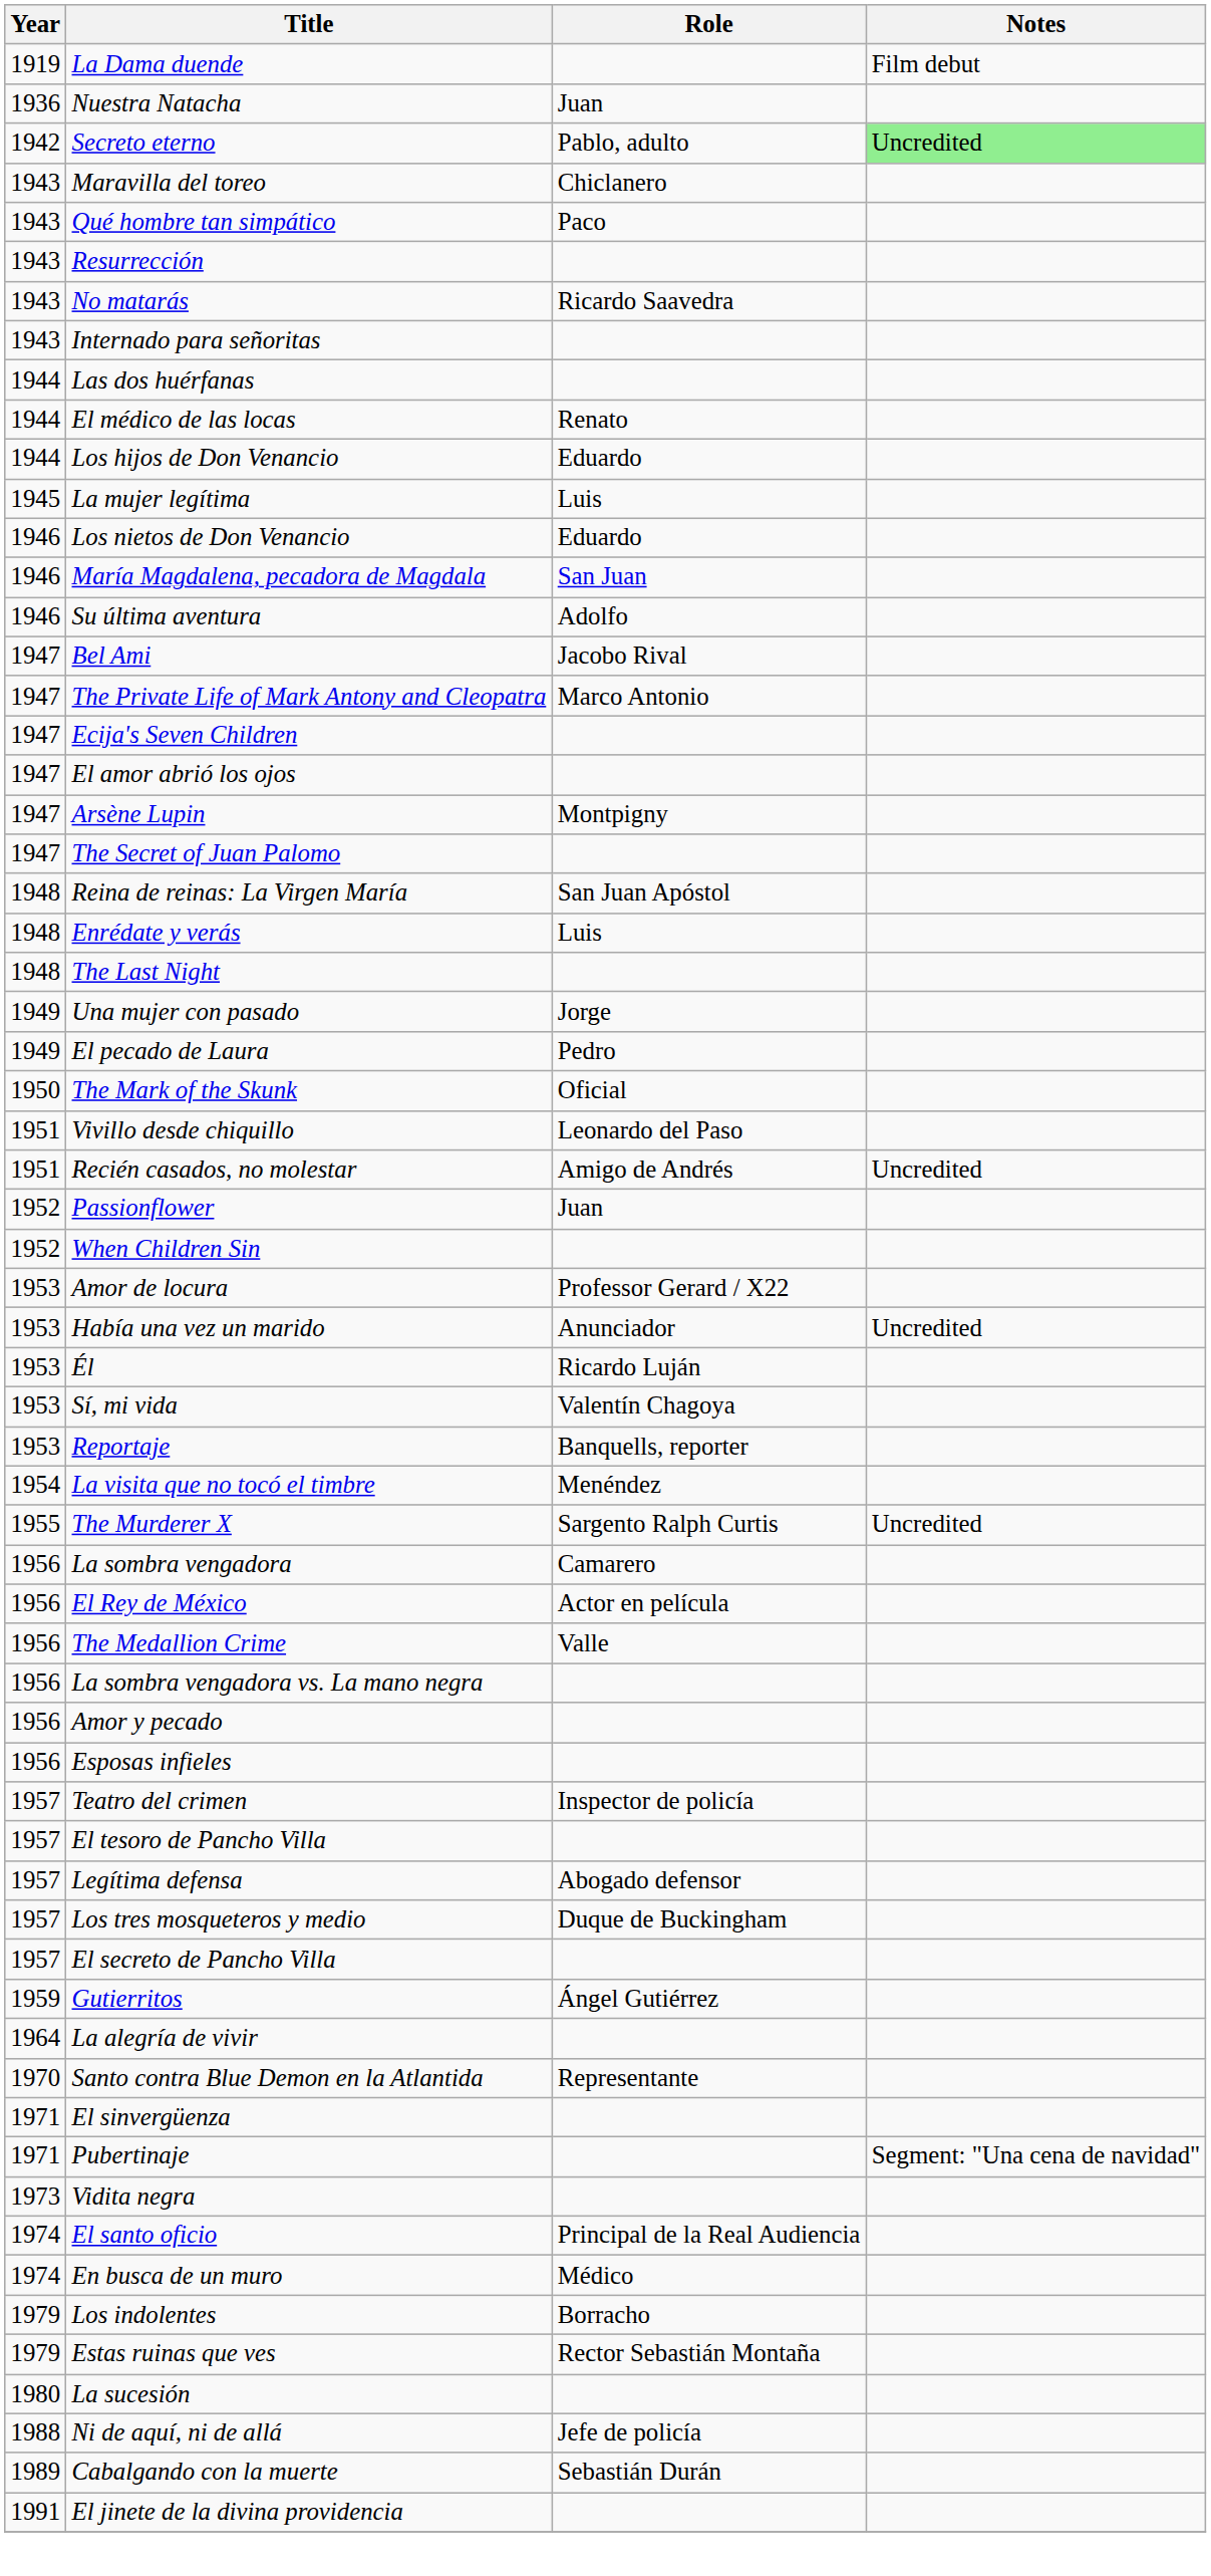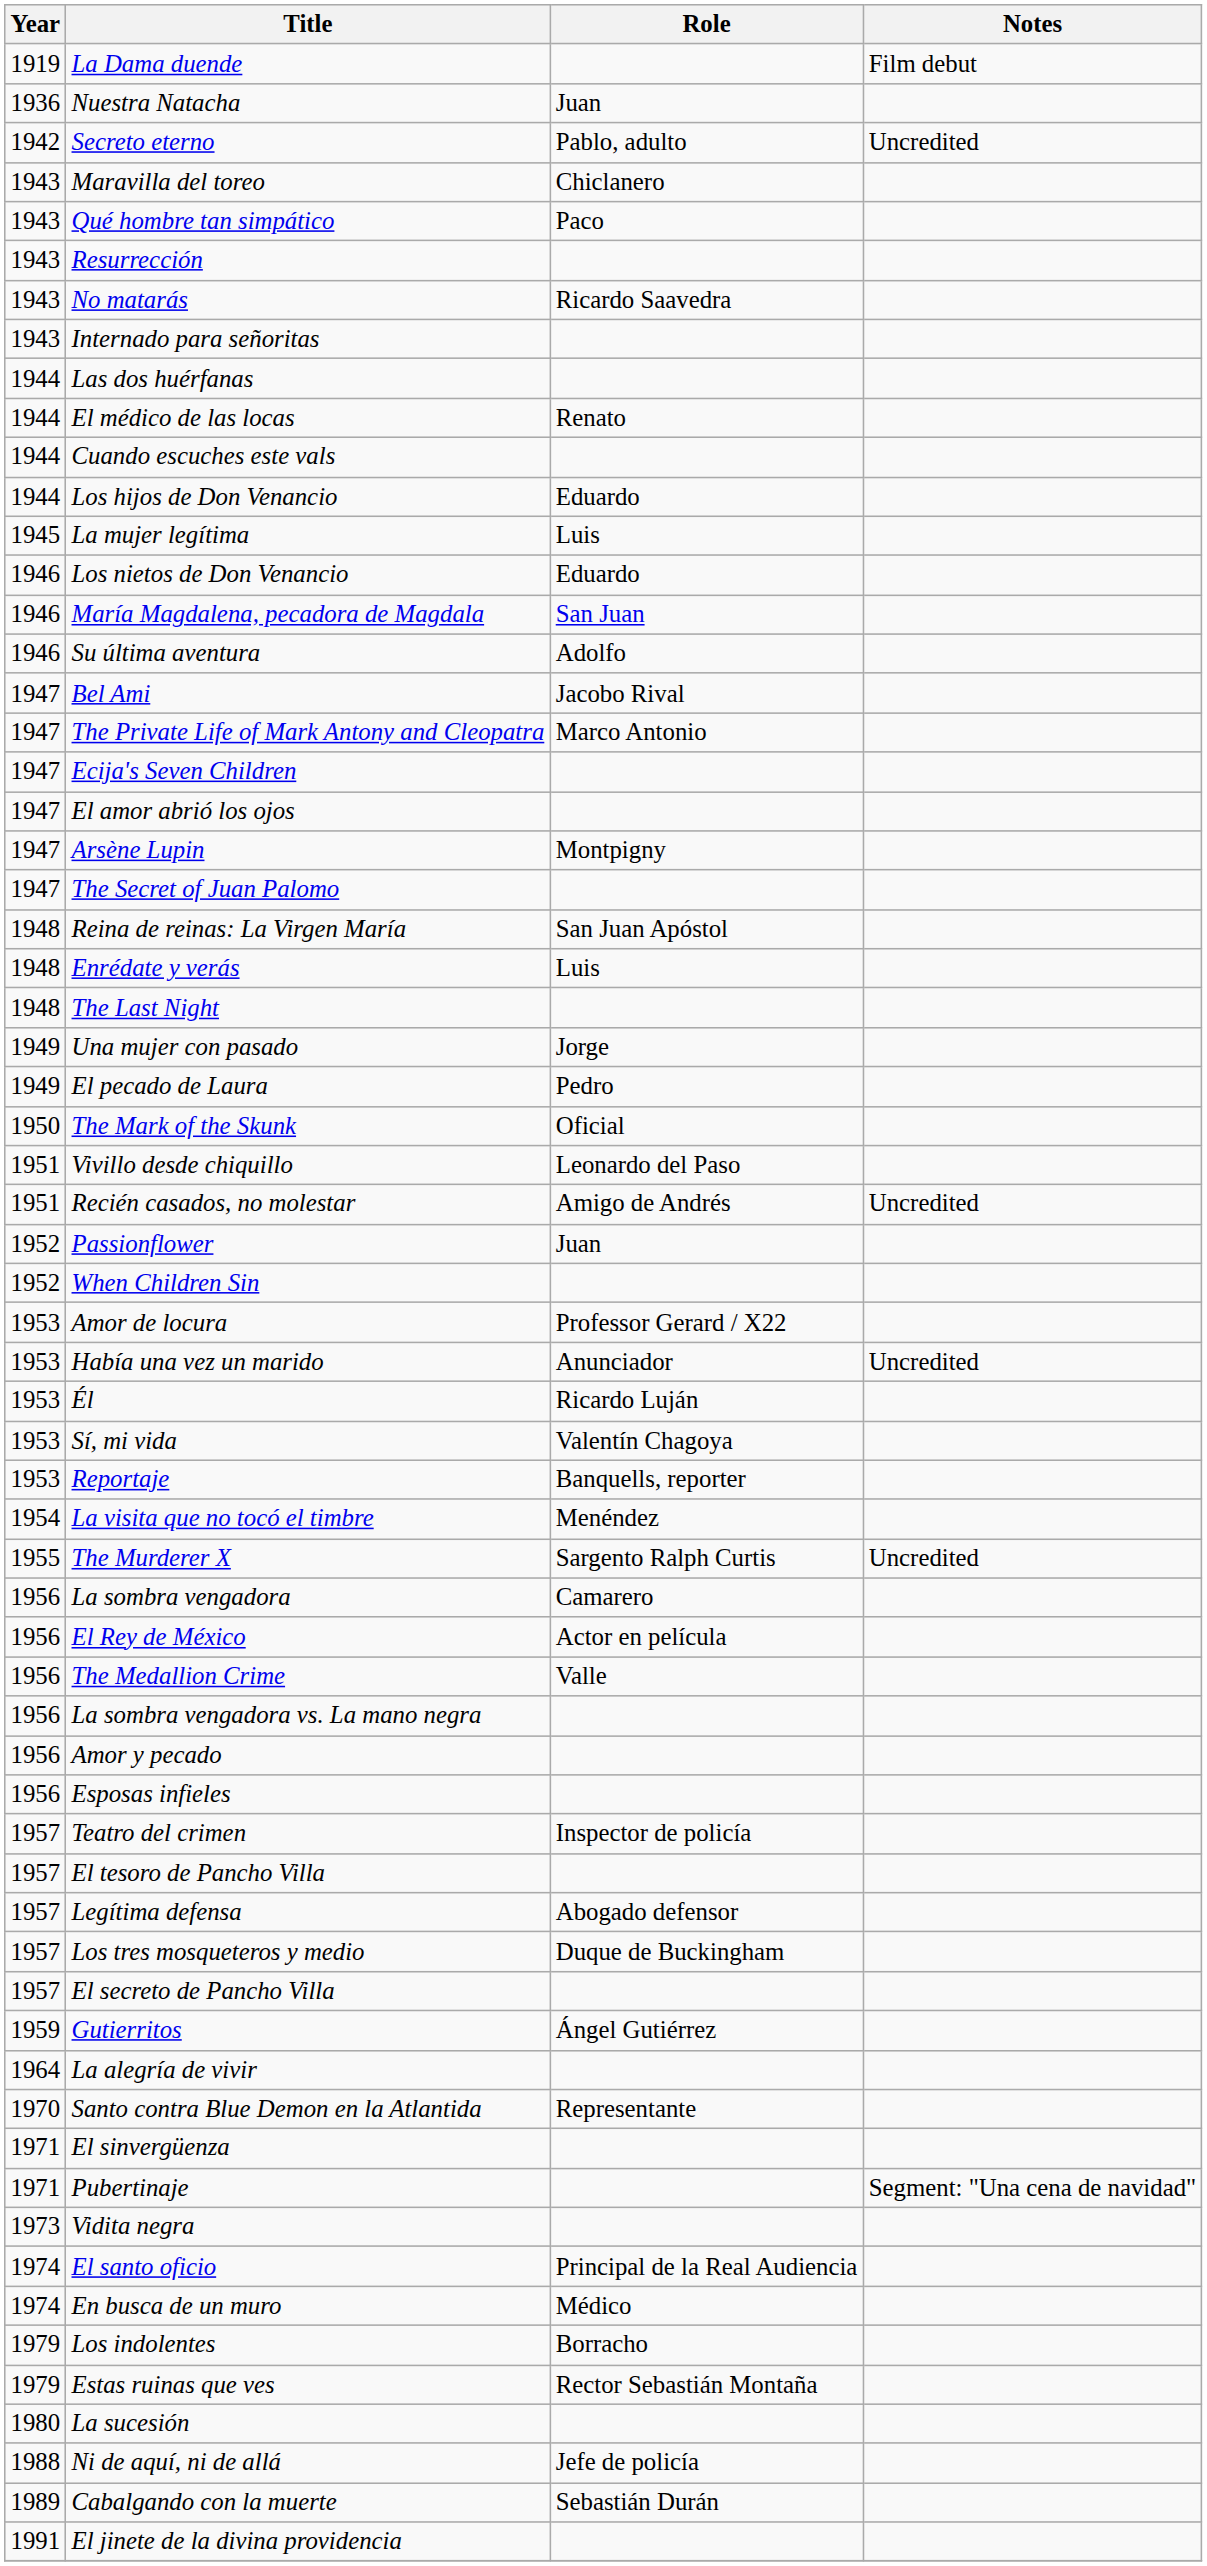Secreto eterno | Notes: lightgreen background -> no background
+ row: 1944 | Cuando escuches este vals
